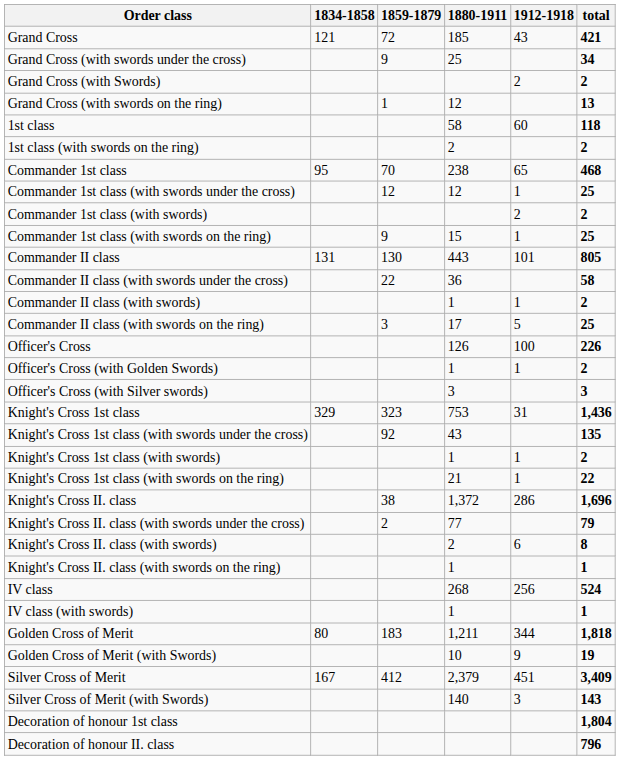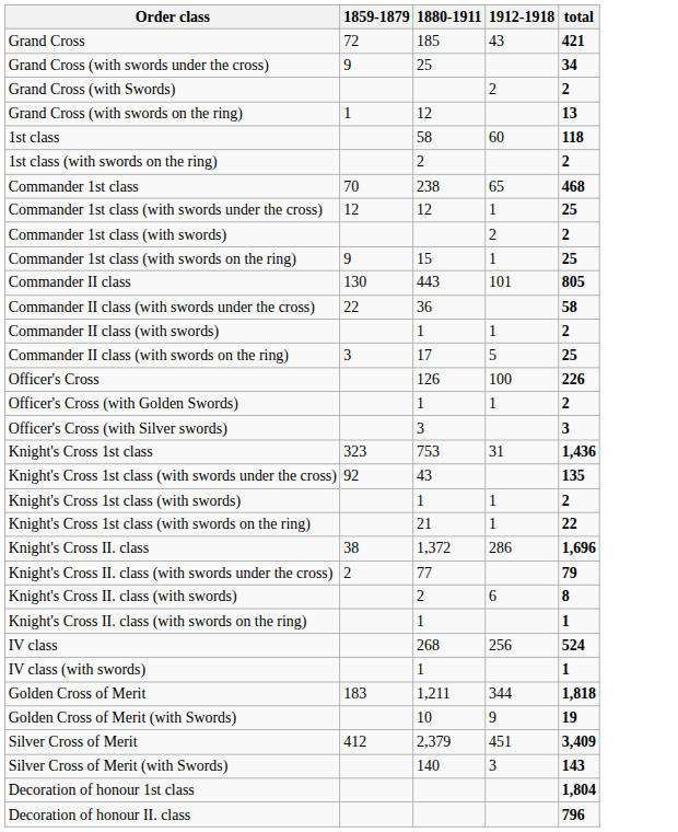- column: 1834-1858 | 121 | 95 | 131 | 329 | 80 | 167
